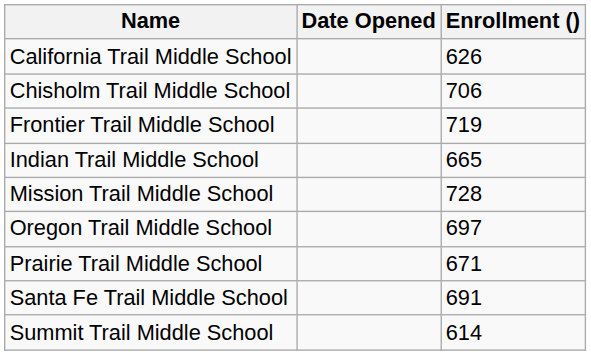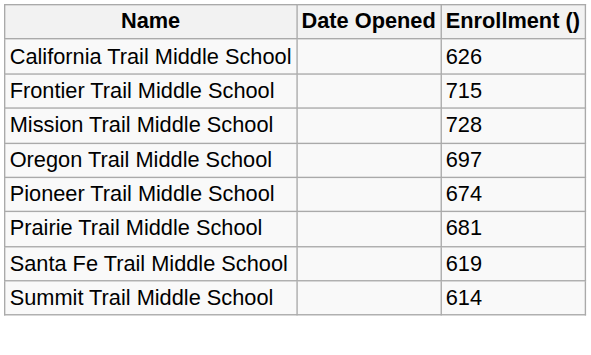- row: Chisholm Trail Middle School | 706
Frontier Trail Middle School | Enrollment (): 719 -> 715
- row: Indian Trail Middle School | 665
+ row: Pioneer Trail Middle School | 674
Prairie Trail Middle School | Enrollment (): 671 -> 681
Santa Fe Trail Middle School | Enrollment (): 691 -> 619
